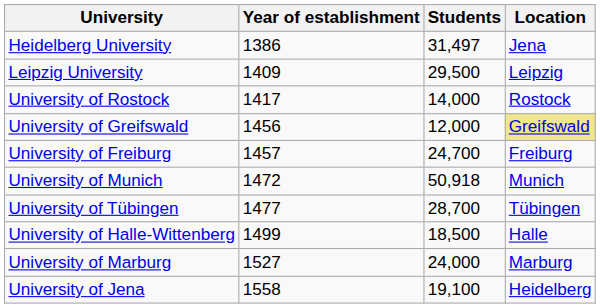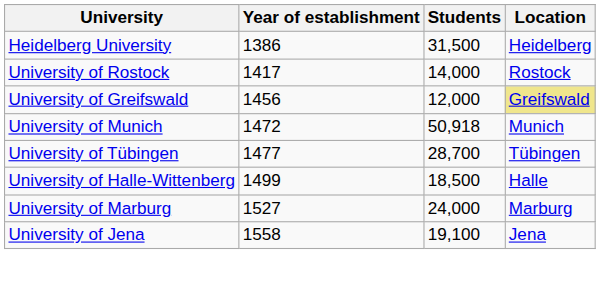Heidelberg University | Students: 31,497 -> 31,500
Heidelberg University | Location: Jena -> Heidelberg
- row: Leipzig University | 1409 | 29,500 | Leipzig
- row: University of Freiburg | 1457 | 24,700 | Freiburg
University of Jena | Location: Heidelberg -> Jena
